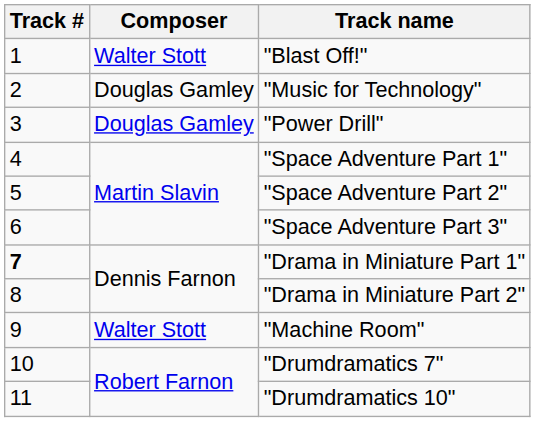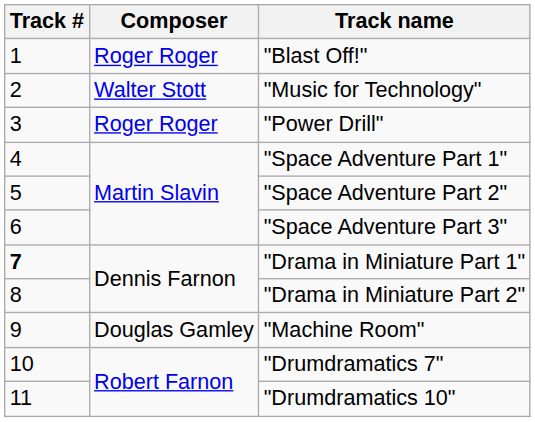"Blast Off!" | Composer: Walter Stott -> Roger Roger
"Music for Technology" | Composer: Douglas Gamley -> Walter Stott
"Power Drill" | Composer: Douglas Gamley -> Roger Roger
"Machine Room" | Composer: Walter Stott -> Douglas Gamley
